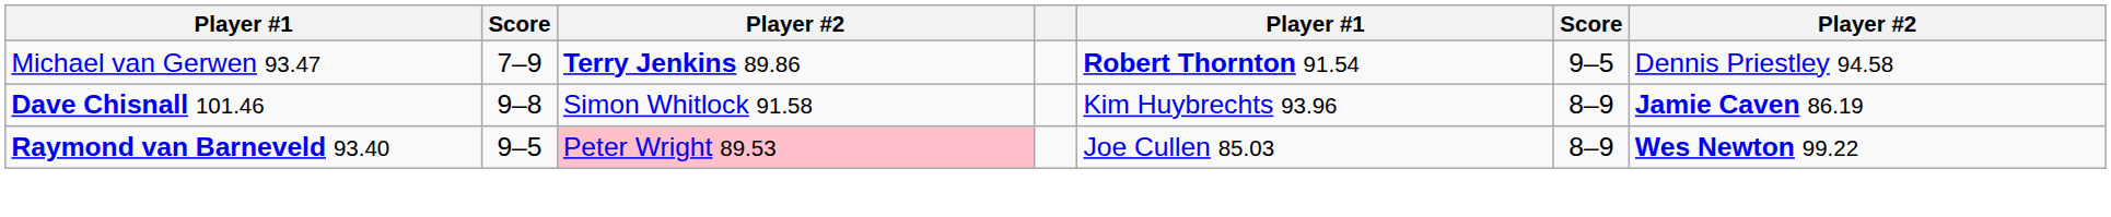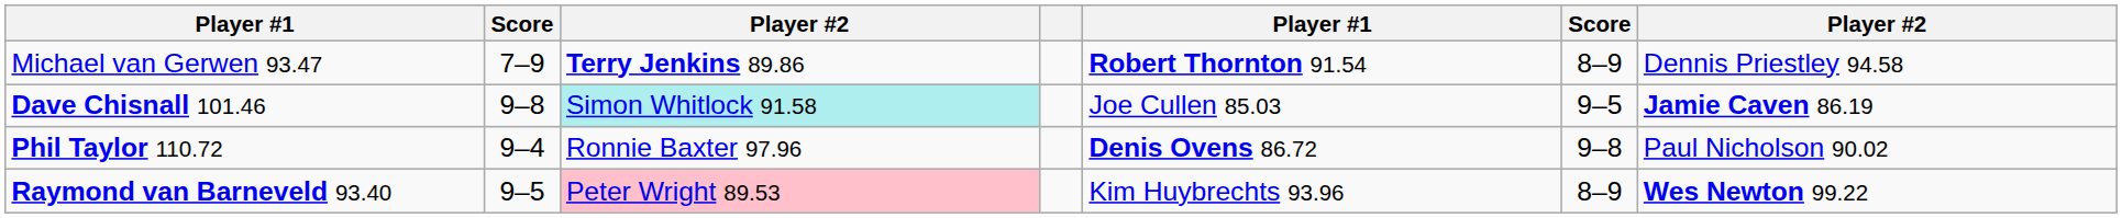Michael van Gerwen 93.47 | column 6: 9–5 -> 8–9
Dave Chisnall 101.46 | column 3: no background -> paleturquoise background
Dave Chisnall 101.46 | column 5: Kim Huybrechts 93.96 -> Joe Cullen 85.03
Dave Chisnall 101.46 | column 6: 8–9 -> 9–5
+ row: Phil Taylor 110.72 | 9–4 | Ronnie Baxter 97.96 | Denis Ovens 86.72 | 9–8 | Paul Nicholson 90.02
Raymond van Barneveld 93.40 | column 5: Joe Cullen 85.03 -> Kim Huybrechts 93.96
